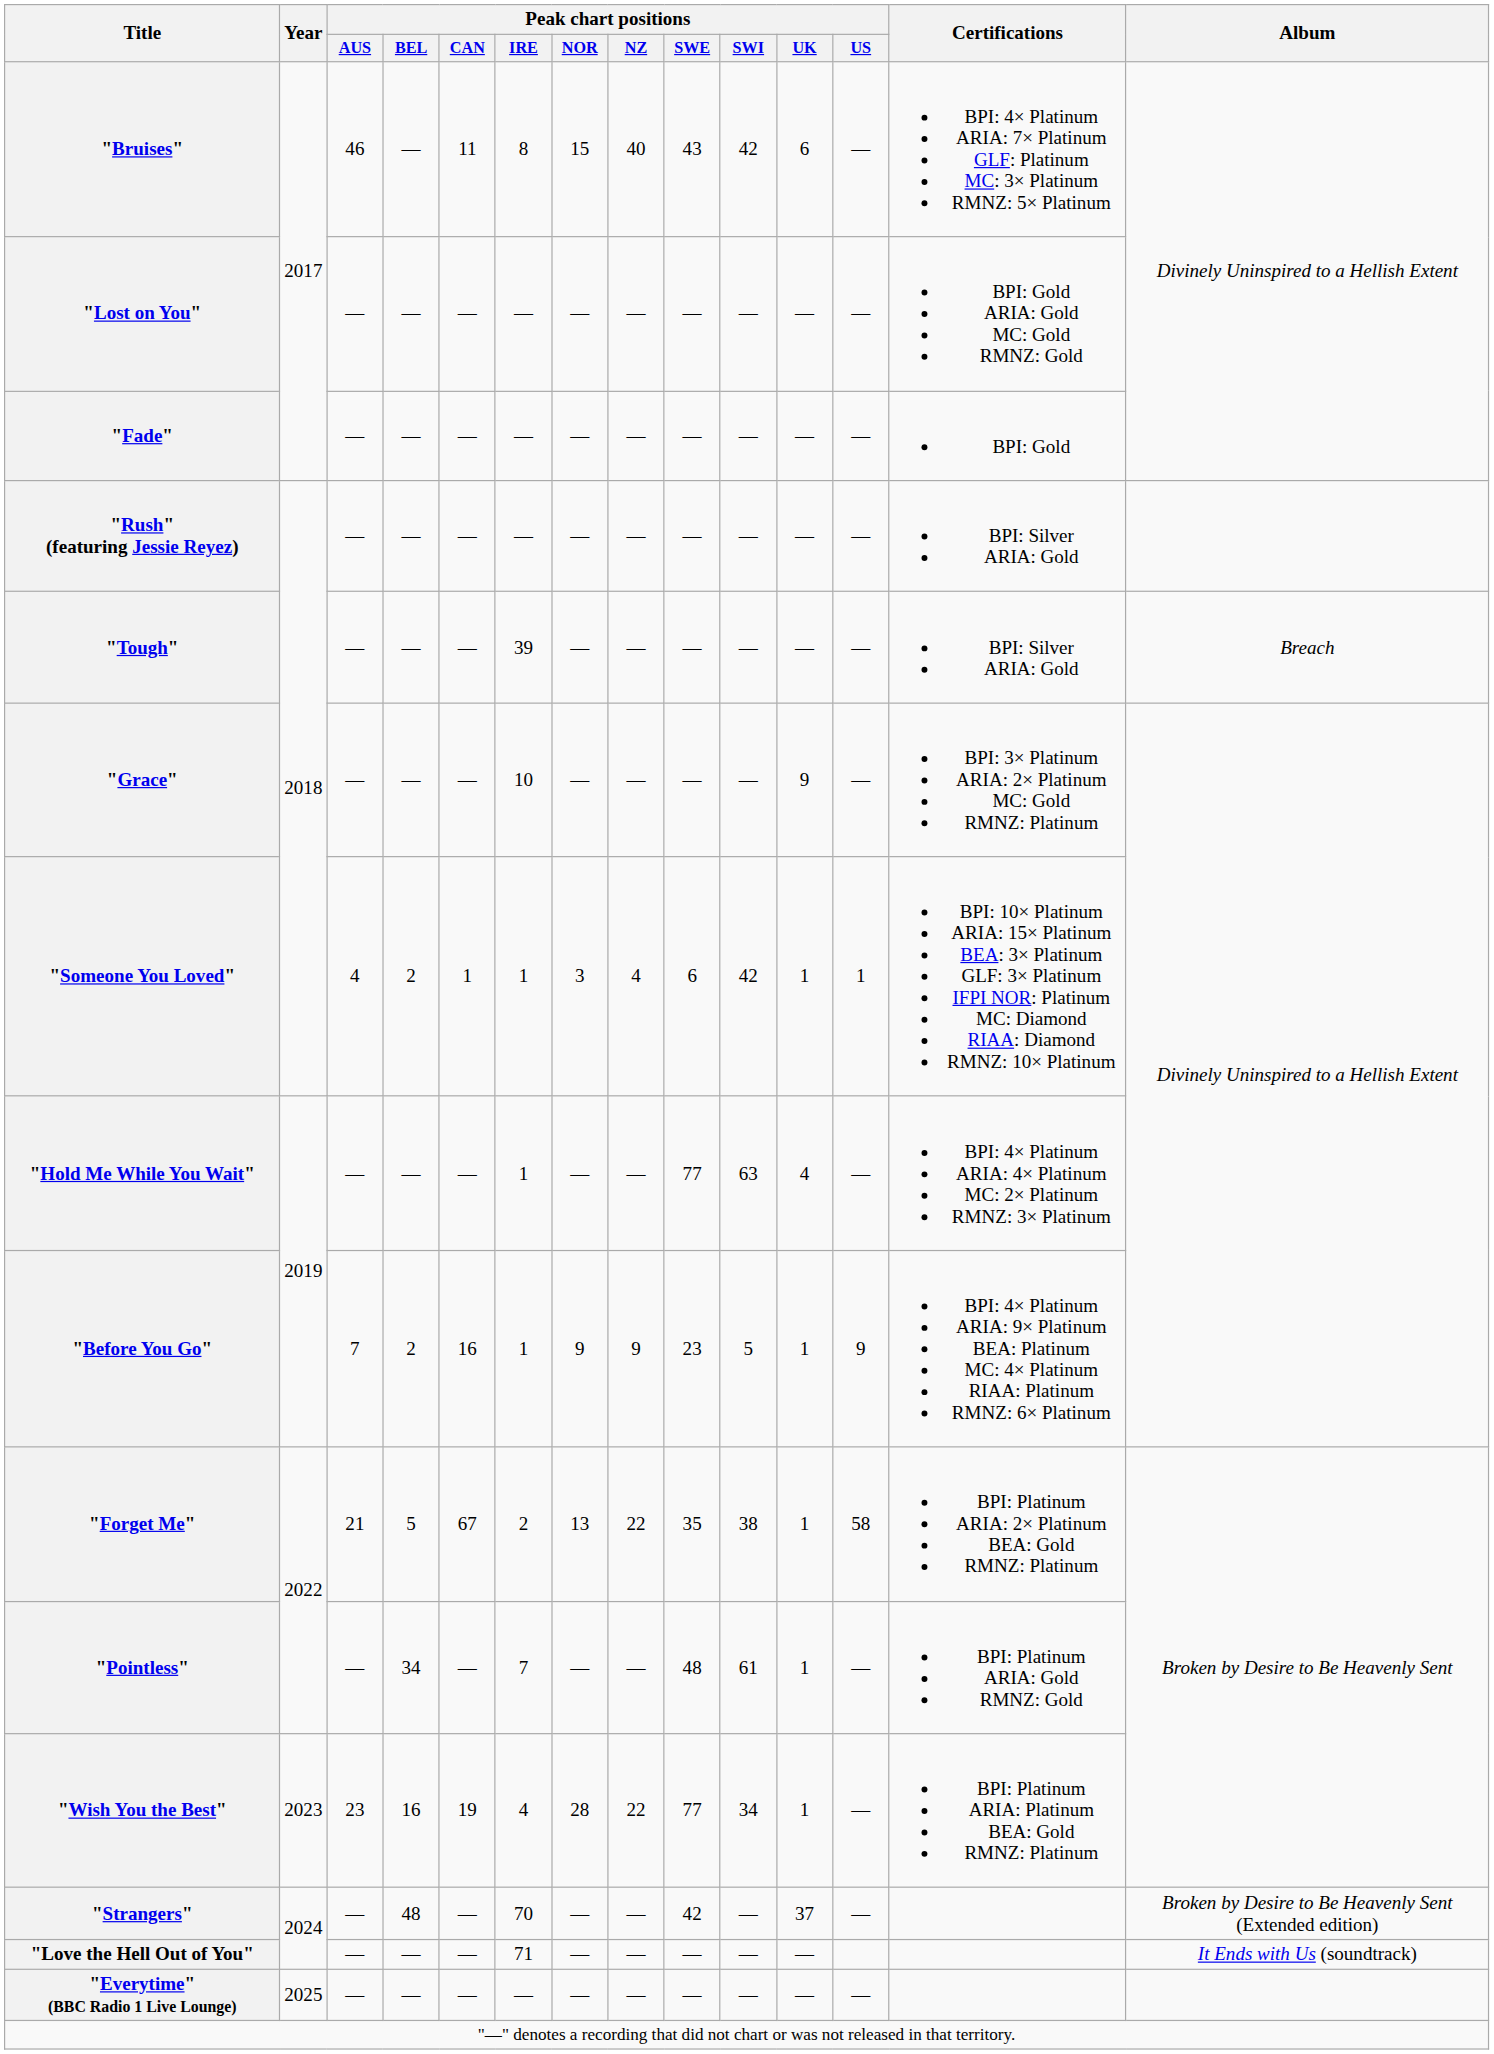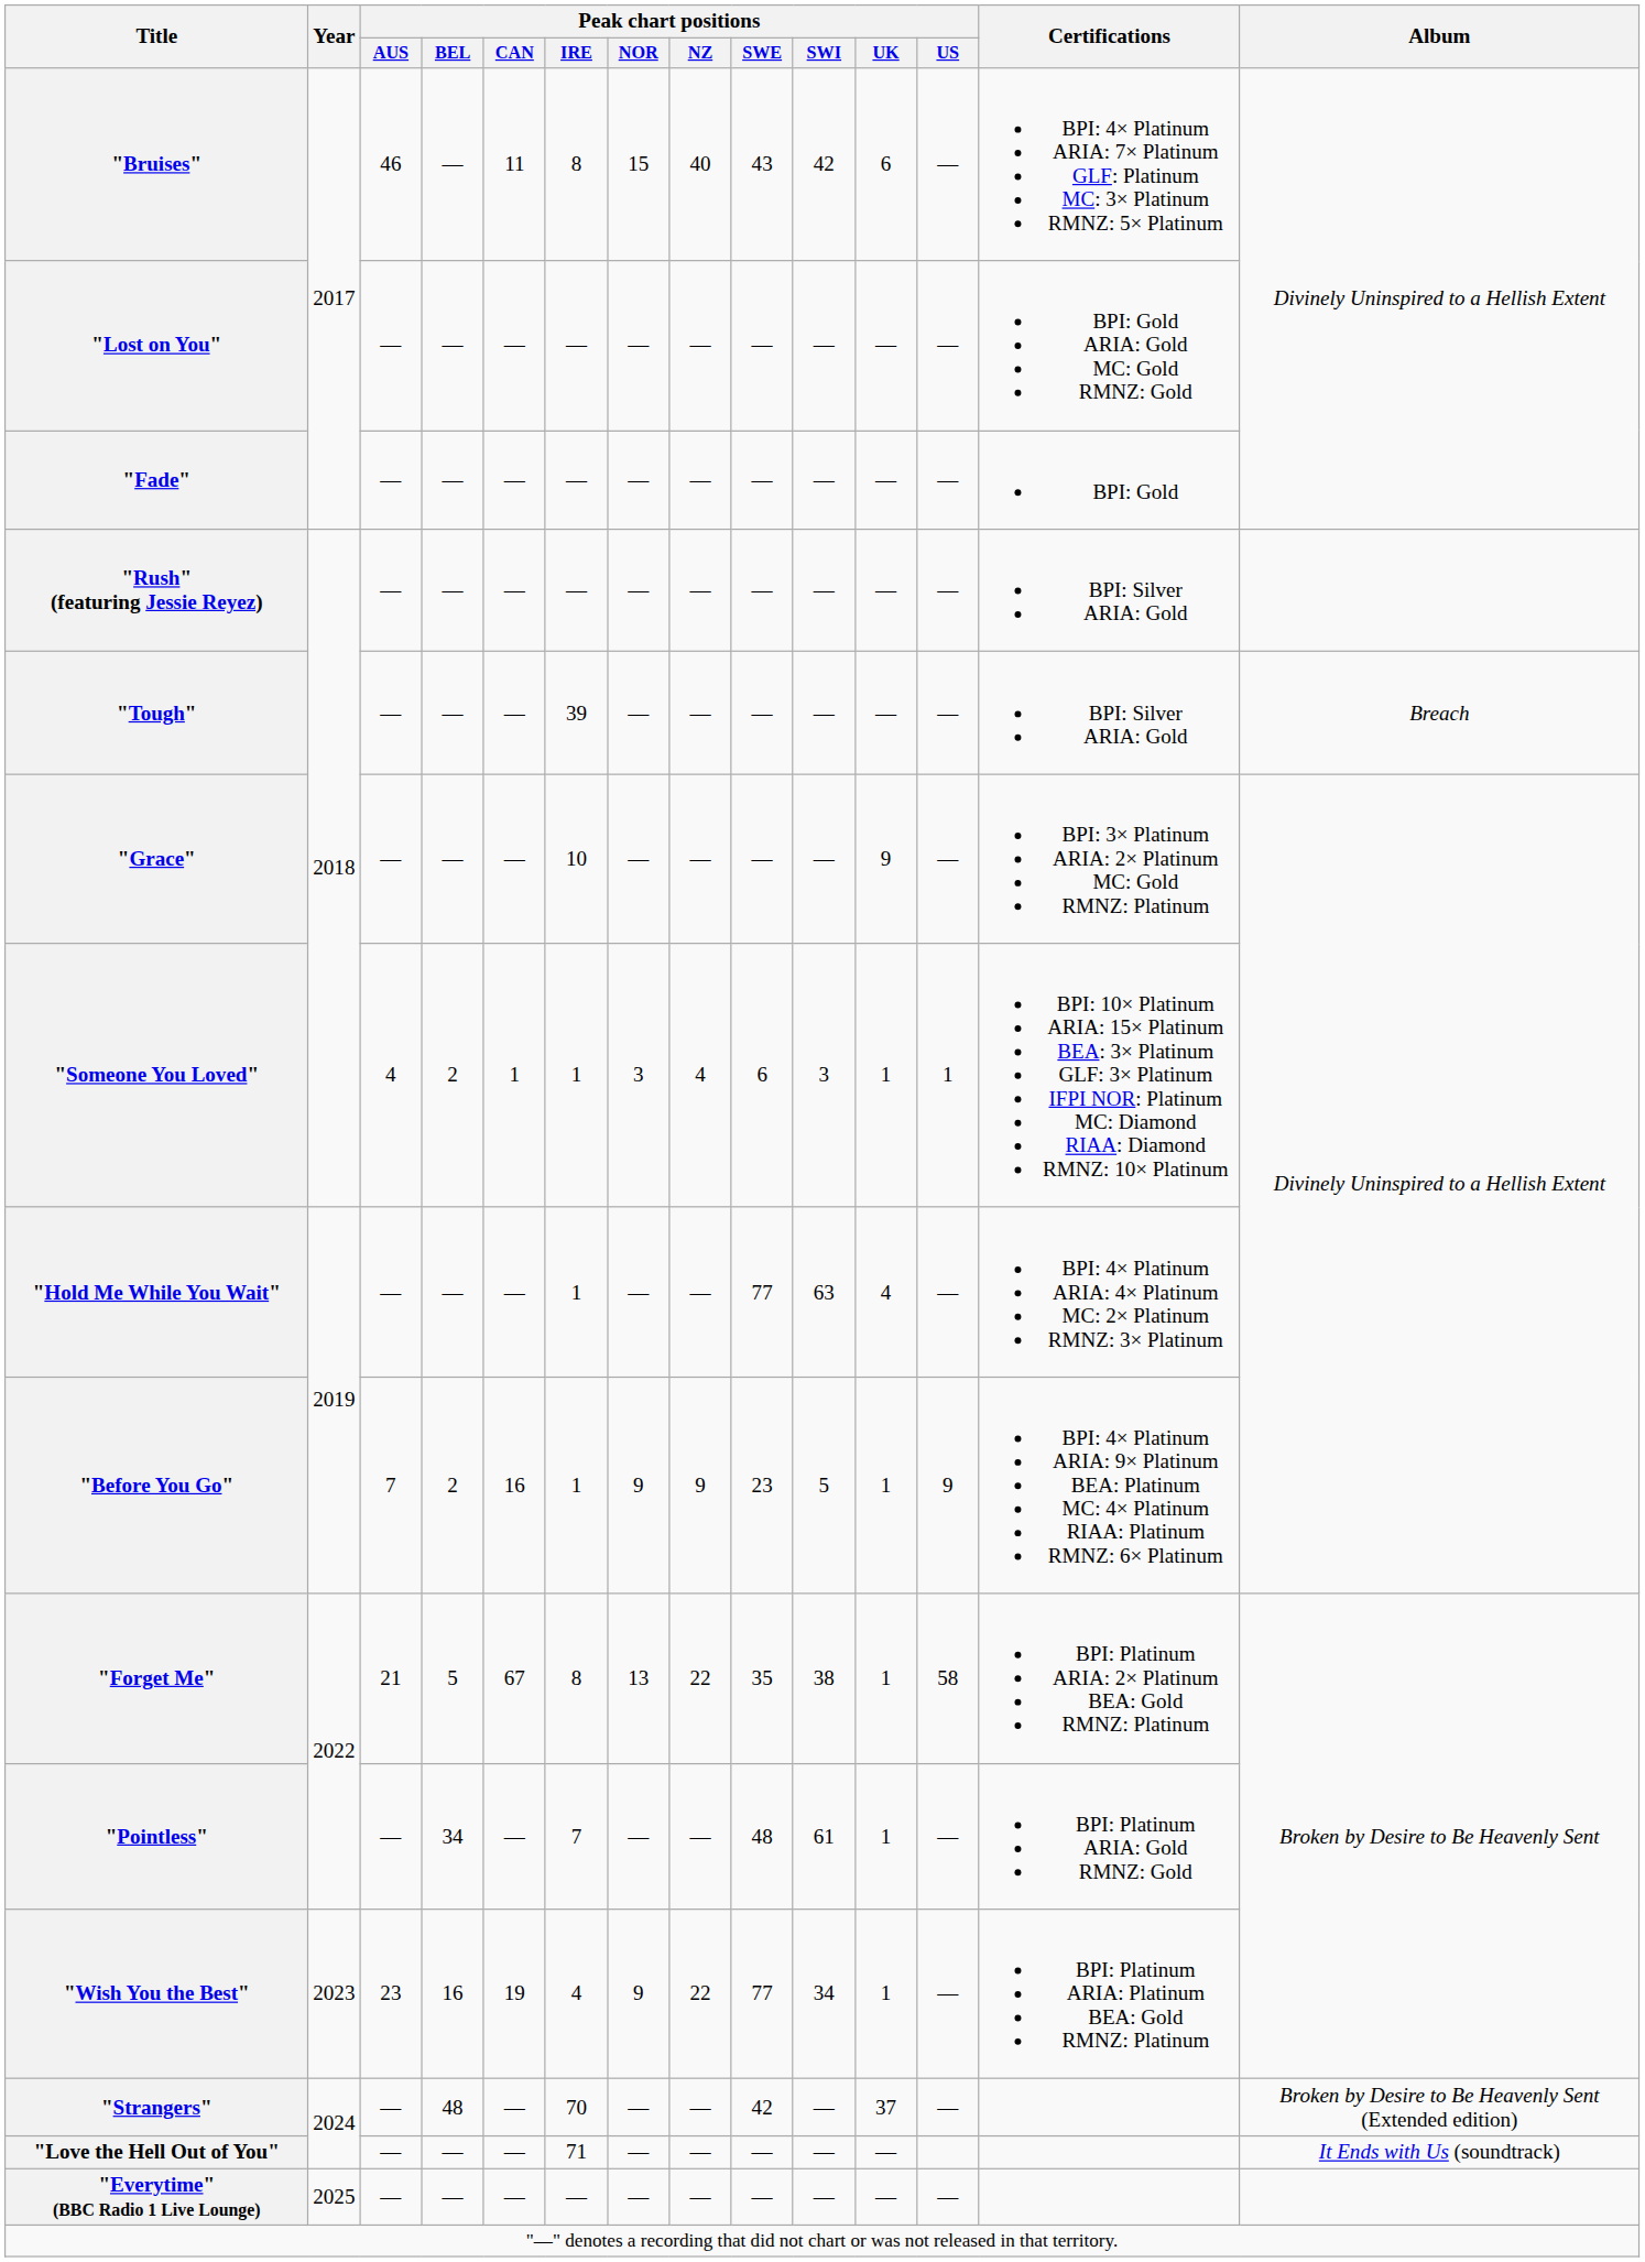"Someone You Loved" | Peak chart positions / SWI: 42 -> 3
"Forget Me" | Peak chart positions / IRE: 2 -> 8
"Wish You the Best" | Peak chart positions / NOR: 28 -> 9
